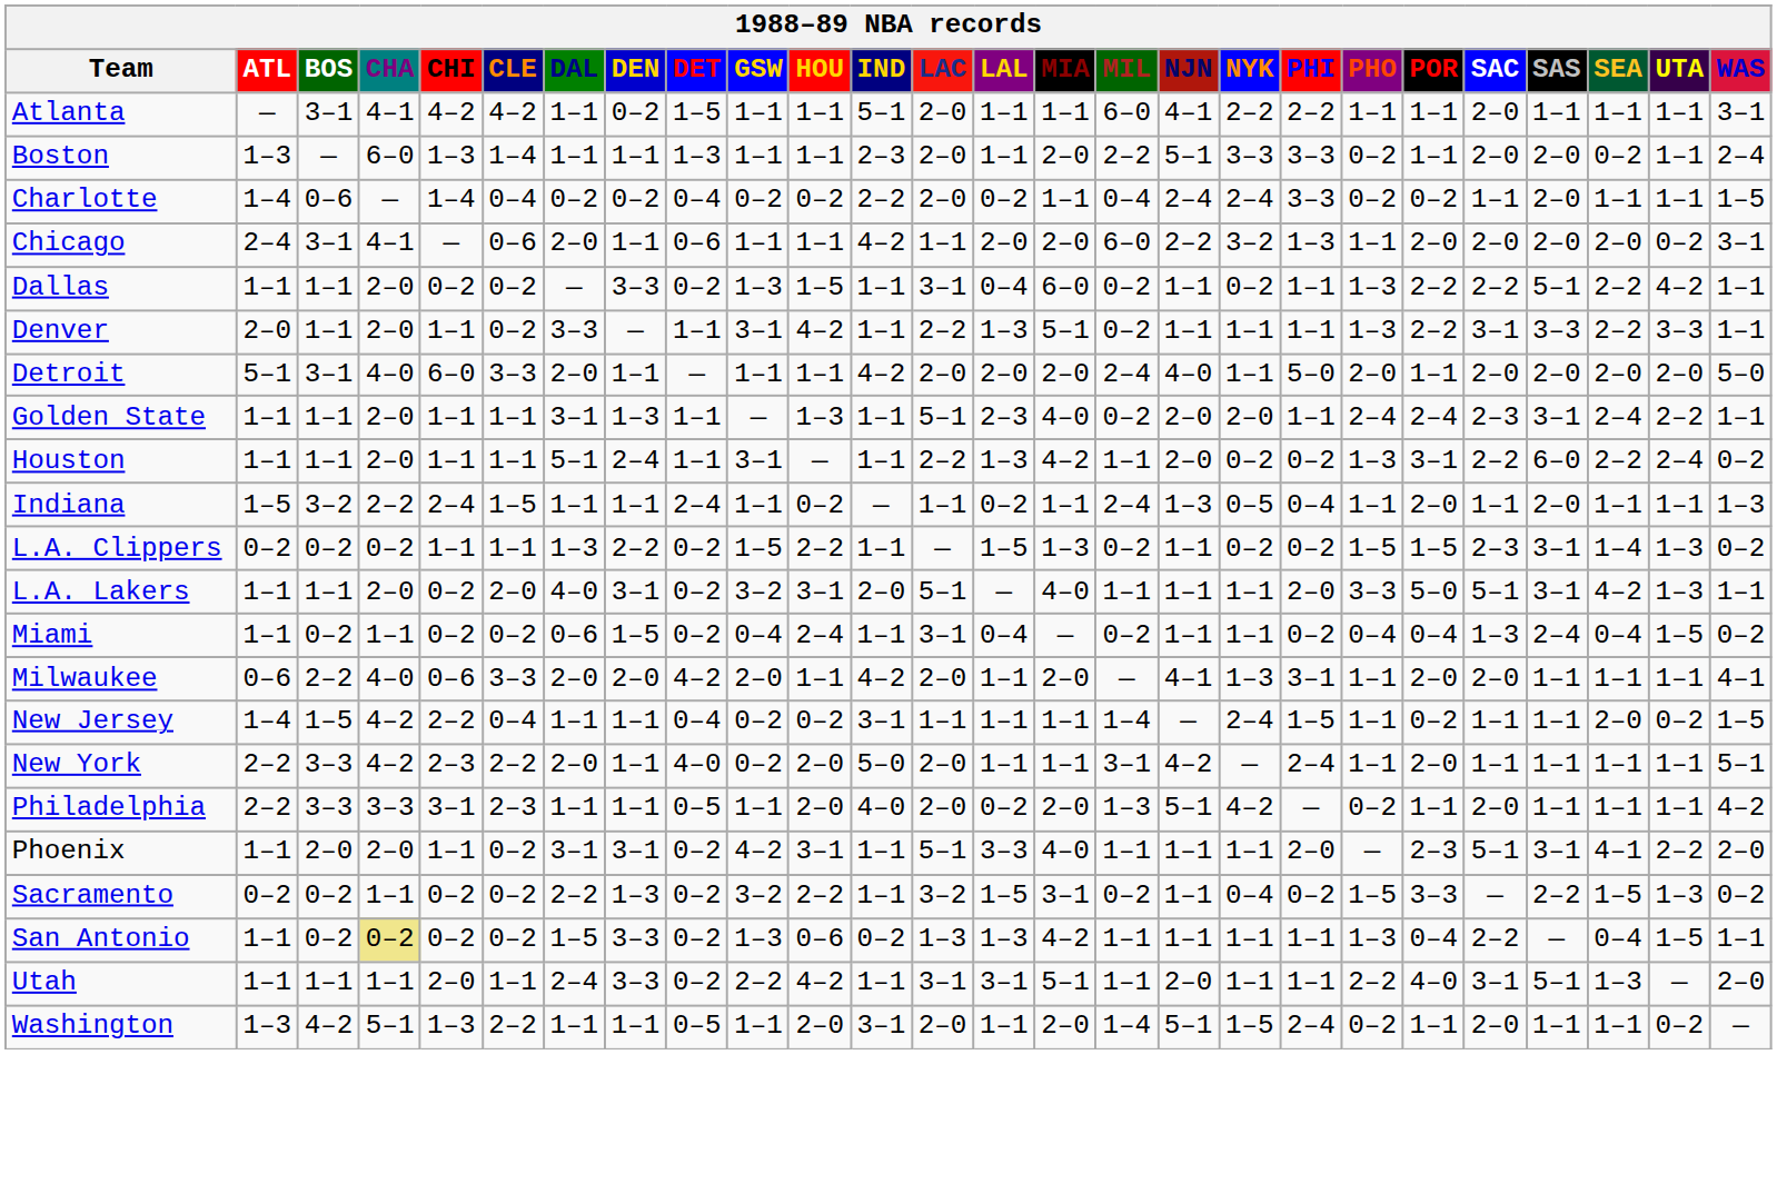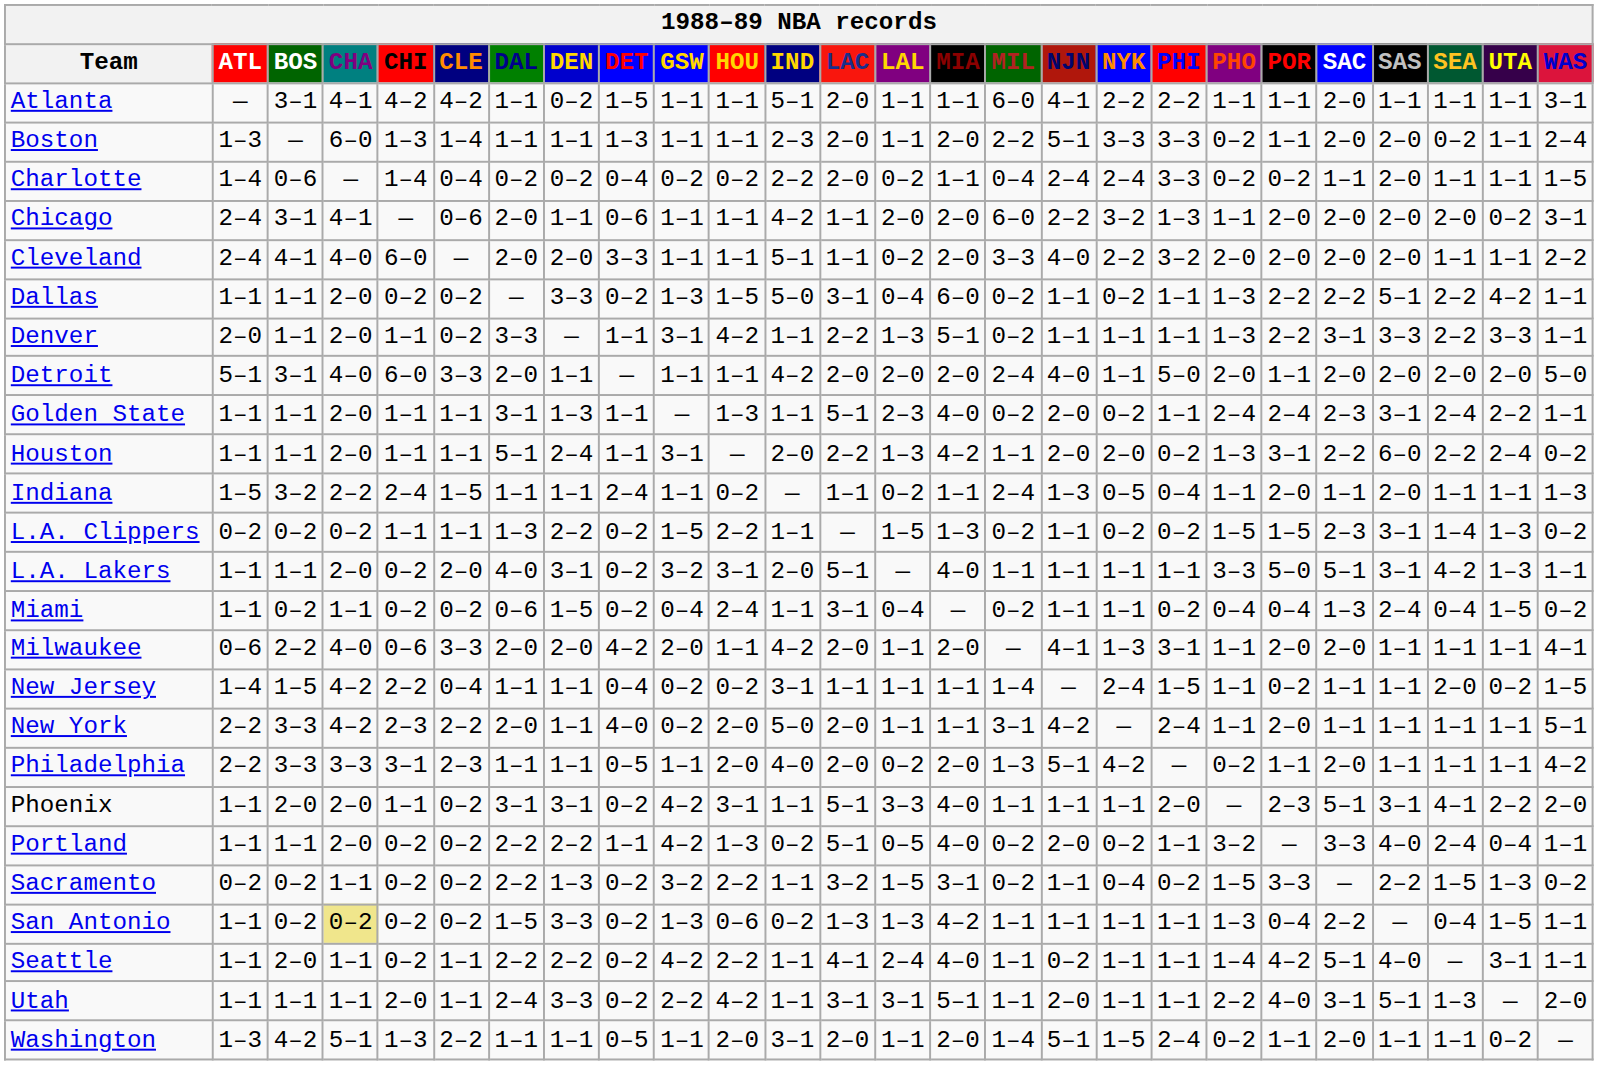+ row: Cleveland | 2–4 | 4–1 | 4–0 | 6–0 | — | 2–0 | 2–0 | 3–3 | 1–1 | 1–1 | 5–1 | 1–1 | 0–2 | 2–0 | 3–3 | 4–0 | 2–2 | 3–2 | 2–0 | 2–0 | 2–0 | 2–0 | 1–1 | 1–1 | 2–2
Dallas | IND: 1–1 -> 5–0
Golden State | NYK: 2–0 -> 0–2
Houston | IND: 1–1 -> 2–0
Houston | NYK: 0–2 -> 2–0
L.A. Lakers | PHI: 2–0 -> 1–1
+ row: Portland | 1–1 | 1–1 | 2–0 | 0–2 | 0–2 | 2–2 | 2–2 | 1–1 | 4–2 | 1–3 | 0–2 | 5–1 | 0–5 | 4–0 | 0–2 | 2–0 | 0–2 | 1–1 | 3–2 | — | 3–3 | 4–0 | 2–4 | 0–4 | 1–1
+ row: Seattle | 1–1 | 2–0 | 1–1 | 0–2 | 1–1 | 2–2 | 2–2 | 0–2 | 4–2 | 2–2 | 1–1 | 4–1 | 2–4 | 4–0 | 1–1 | 0–2 | 1–1 | 1–1 | 1–4 | 4–2 | 5–1 | 4–0 | — | 3–1 | 1–1
